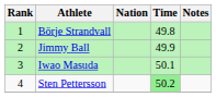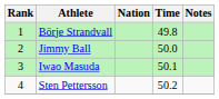Jimmy Ball | Time: 49.9 -> 50.0
Sten Pettersson | Time: lightgreen background -> no background
